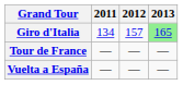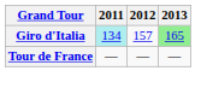Giro d'Italia | 2011: no background -> paleturquoise background
- row: Vuelta a España | — | — | —
